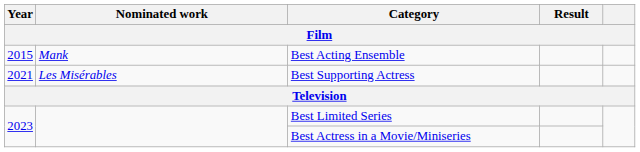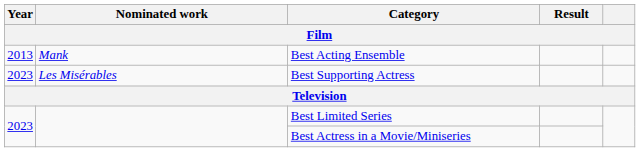Best Acting Ensemble | Year: 2015 -> 2013
Best Supporting Actress | Year: 2021 -> 2023
